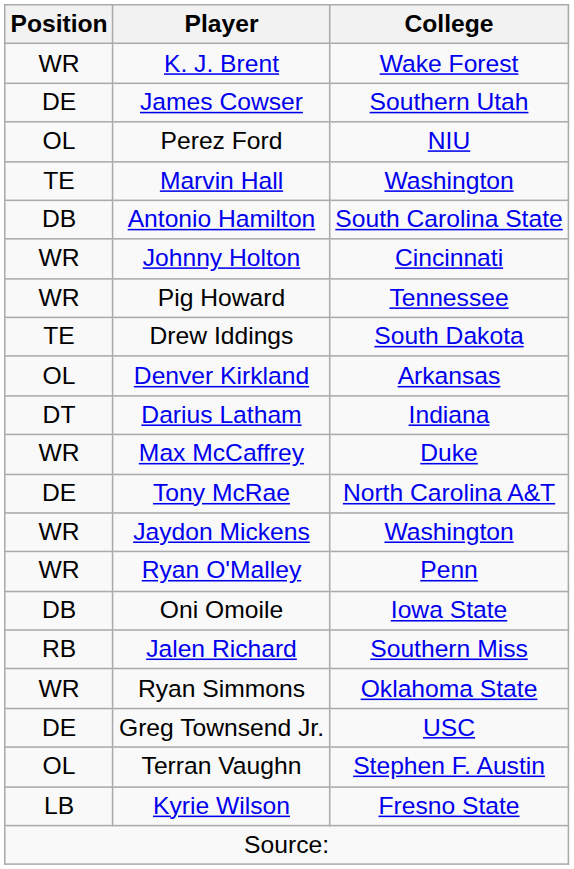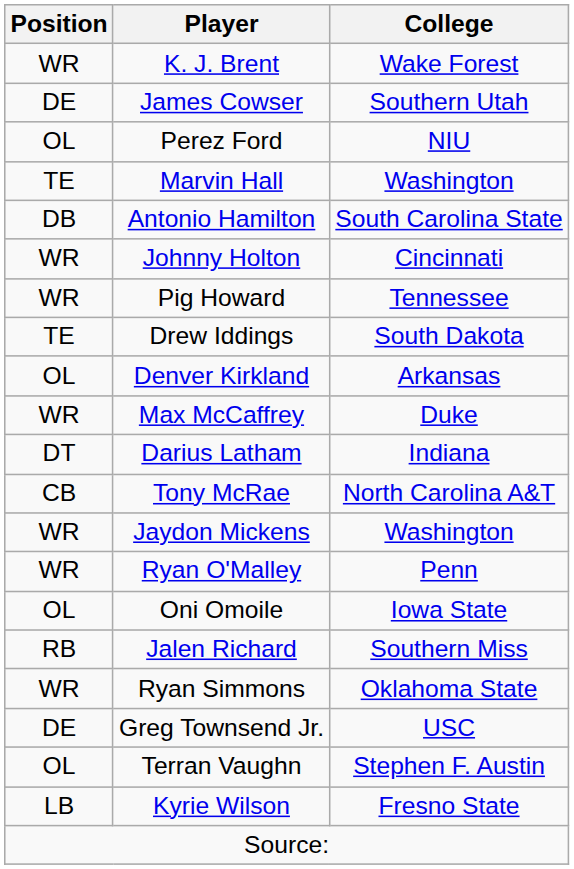rows swapped: Darius Latham <-> Max McCaffrey
Tony McRae | Position: DE -> CB
Oni Omoile | Position: DB -> OL
